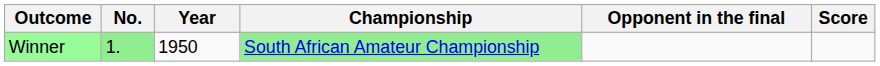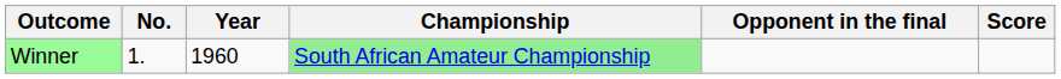Winner | No.: lightgreen background -> no background
Winner | Year: 1950 -> 1960
